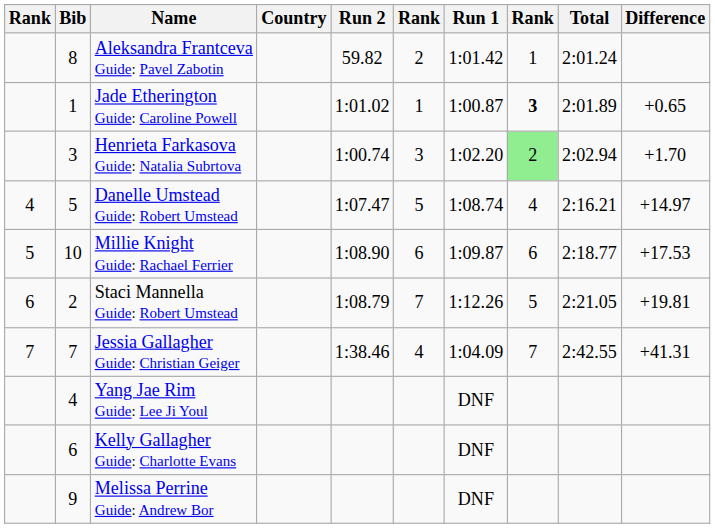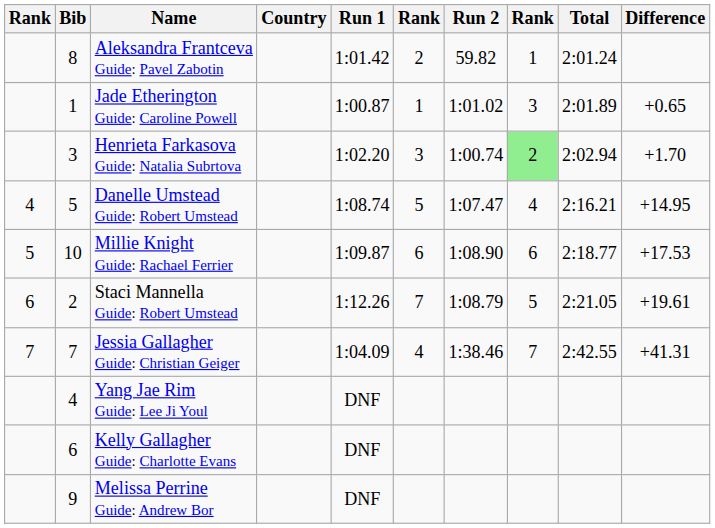columns swapped: Run 1 <-> Run 2
Jade Etherington Guide: Caroline Powell | column 8: bold -> normal
Danelle Umstead Guide: Robert Umstead | Difference: +14.97 -> +14.95
Staci Mannella Guide: Robert Umstead | Difference: +19.81 -> +19.61
